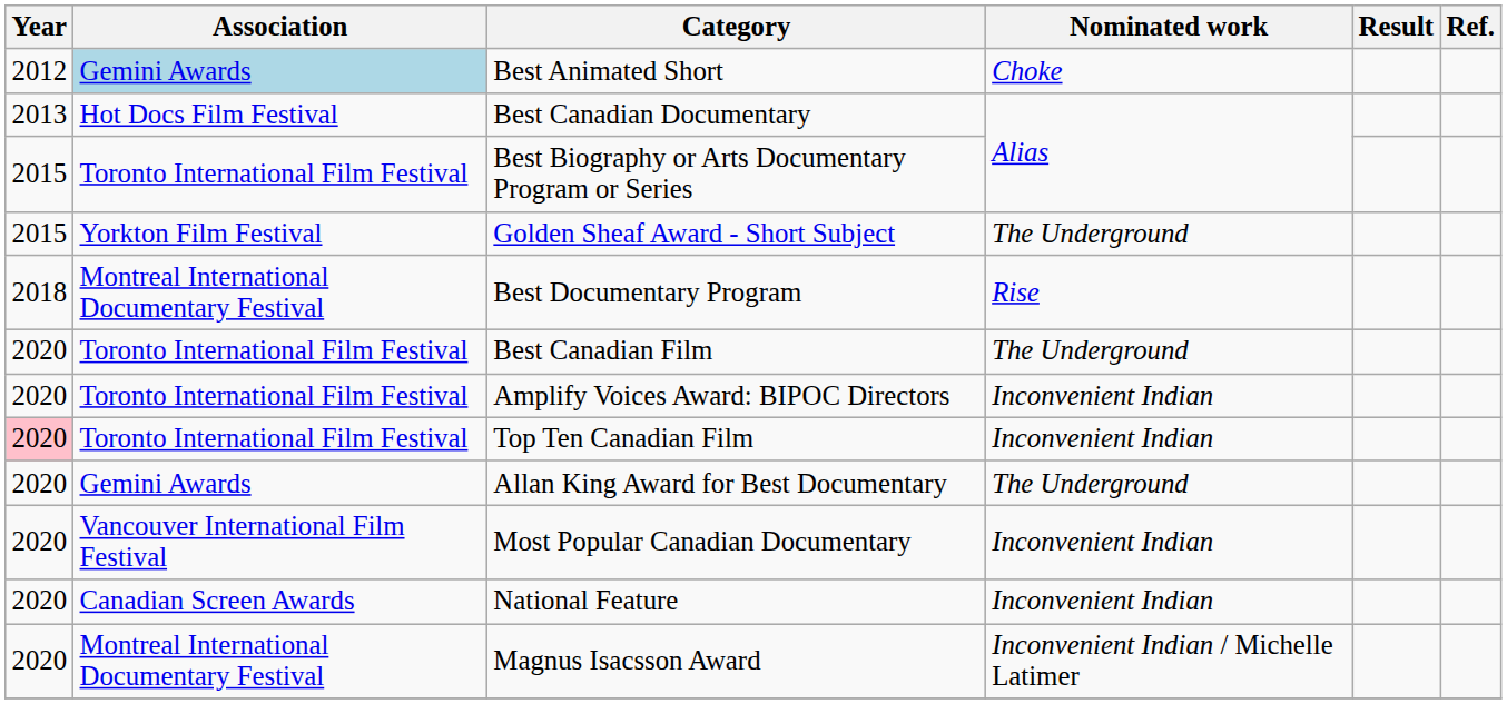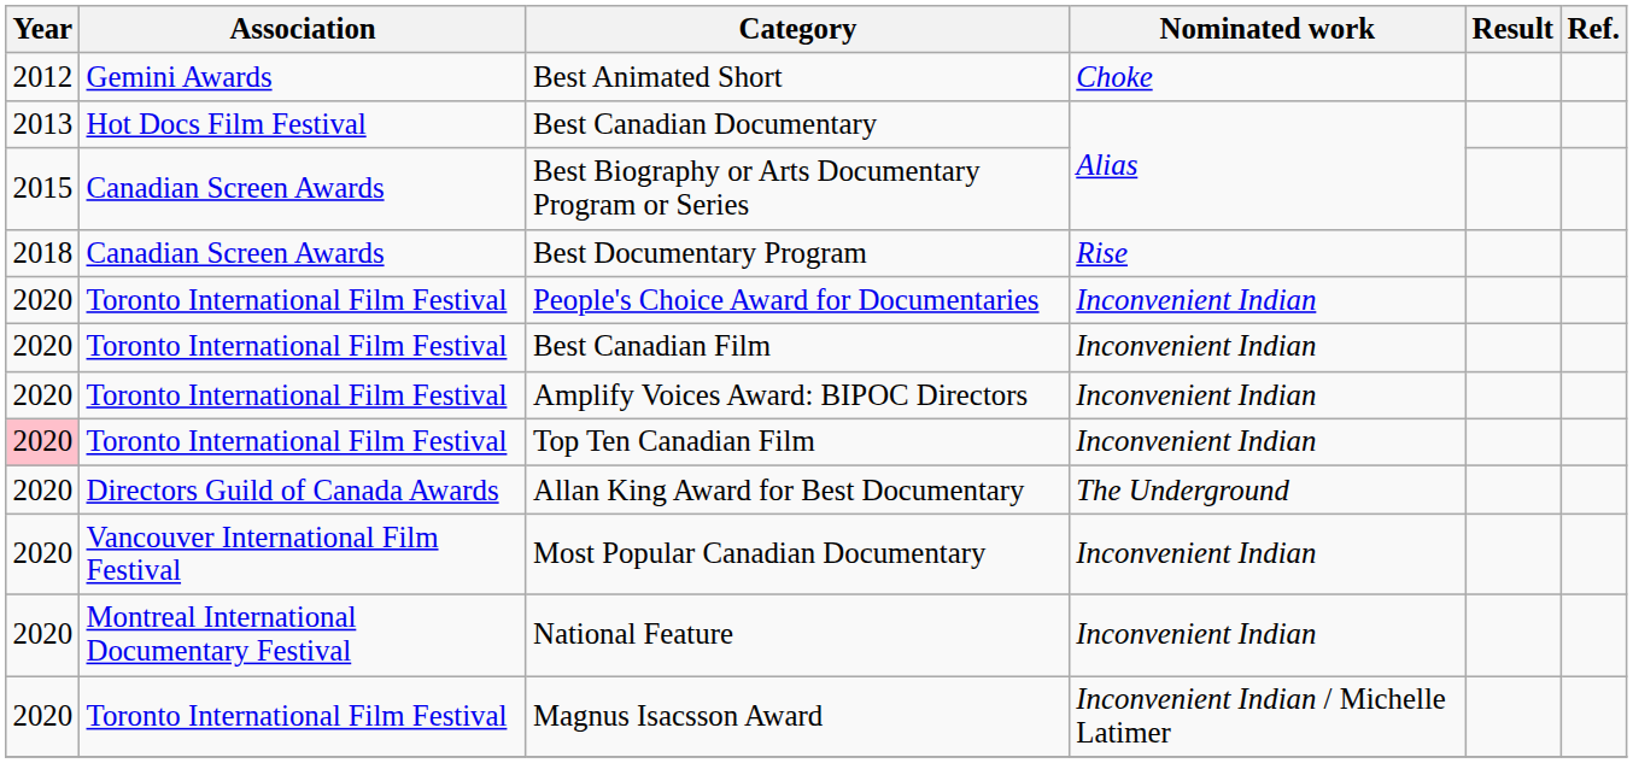Best Animated Short | Association: lightblue background -> no background
Best Biography or Arts Documentary Program or Series | Association: Toronto International Film Festival -> Canadian Screen Awards
- row: 2015 | Yorkton Film Festival | Golden Sheaf Award - Short Subject | The Underground
Best Documentary Program | Association: Montreal International Documentary Festival -> Canadian Screen Awards
+ row: 2020 | Toronto International Film Festival | People's Choice Award for Documentaries | Inconvenient Indian
Best Canadian Film | Nominated work: The Underground -> Inconvenient Indian
Allan King Award for Best Documentary | Association: Gemini Awards -> Directors Guild of Canada Awards
National Feature | Association: Canadian Screen Awards -> Montreal International Documentary Festival
Magnus Isacsson Award | Association: Montreal International Documentary Festival -> Toronto International Film Festival
